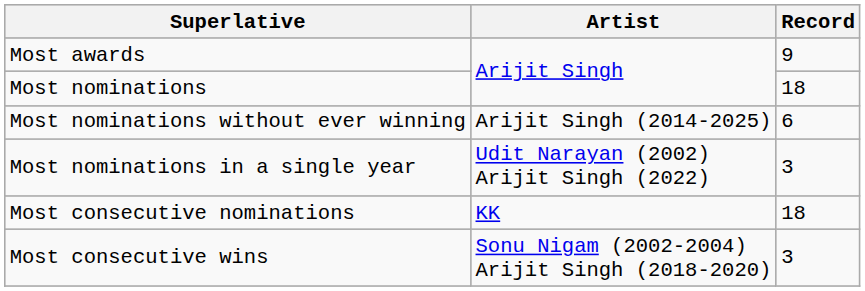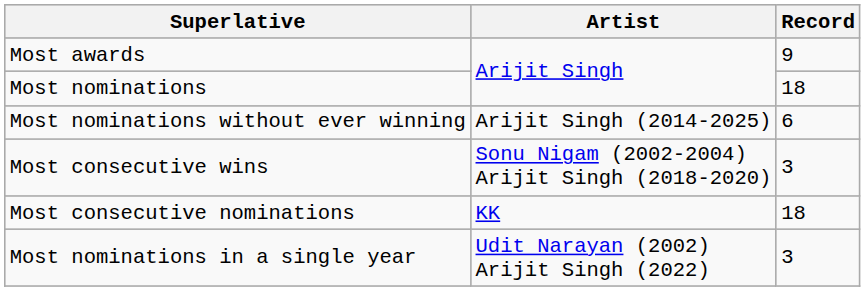rows swapped: Most consecutive wins <-> Most nominations in a single year
